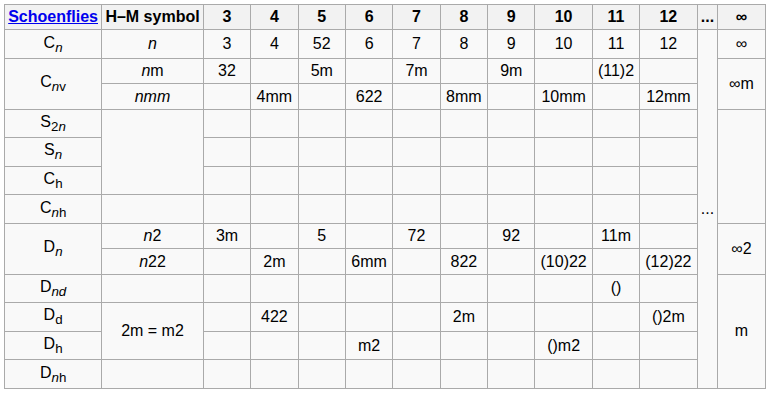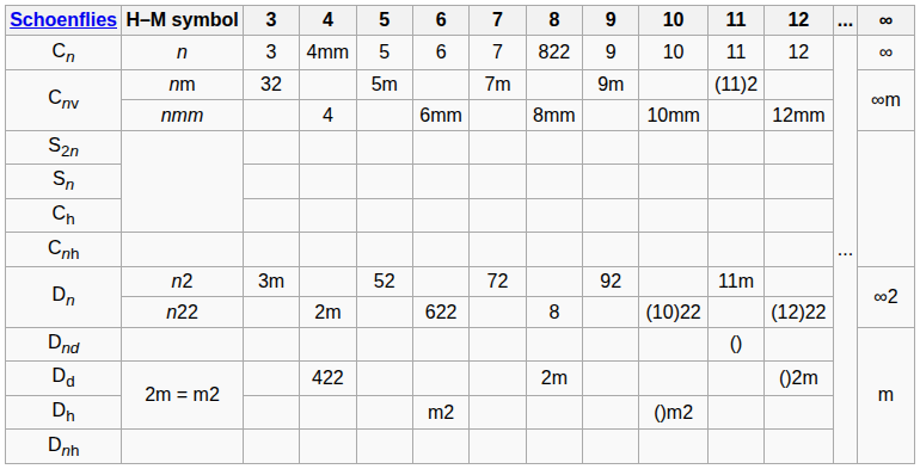Cn | 4: 4 -> 4mm
Cn | 5: 52 -> 5
Cn | 8: 8 -> 822
Cnv / nmm | 4: 4mm -> 4
Cnv / nmm | 6: 622 -> 6mm
Dn / n2 | 5: 5 -> 52
Dn / n22 | 6: 6mm -> 622
Dn / n22 | 8: 822 -> 8
